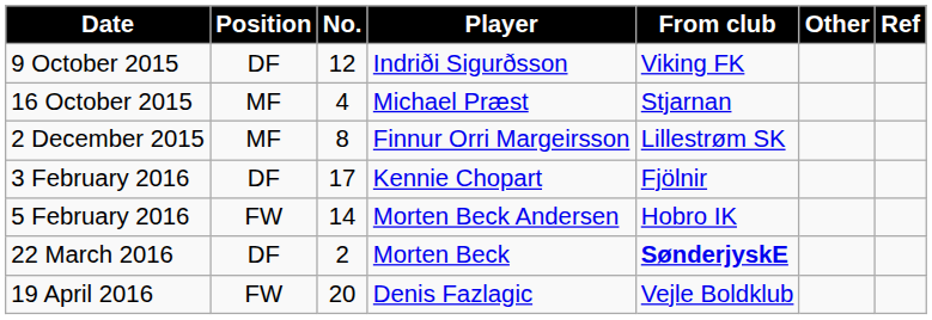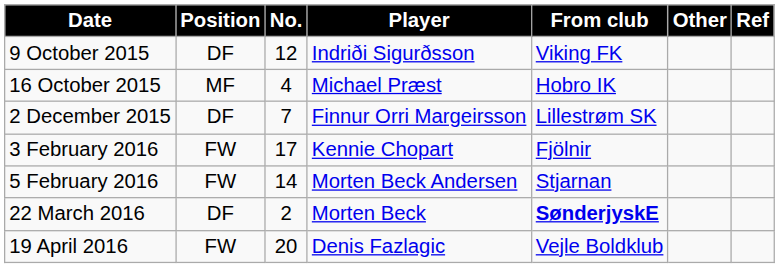16 October 2015 | From club: Stjarnan -> Hobro IK
2 December 2015 | Position: MF -> DF
2 December 2015 | No.: 8 -> 7
3 February 2016 | Position: DF -> FW
5 February 2016 | From club: Hobro IK -> Stjarnan
